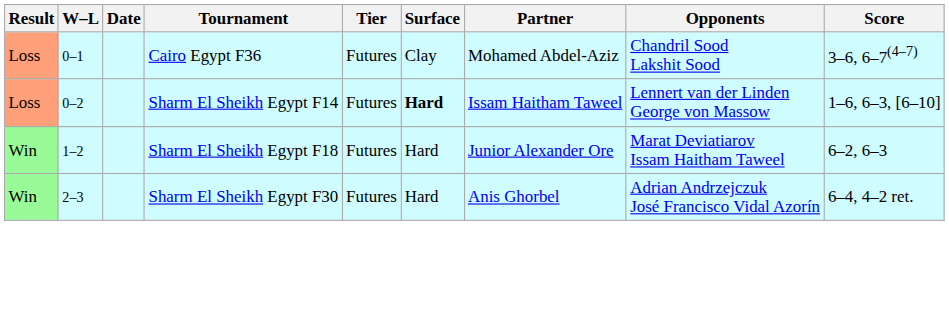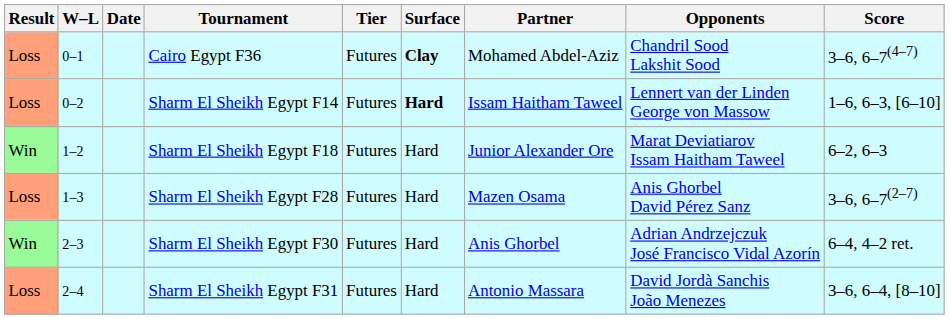Cairo Egypt F36 | Surface: normal -> bold
+ row: Loss | 1–3 | Sharm El Sheikh Egypt F28 | Futures | Hard | Mazen Osama | Anis Ghorbel David Pérez Sanz | 3–6, 6–7(2–7)
+ row: Loss | 2–4 | Sharm El Sheikh Egypt F31 | Futures | Hard | Antonio Massara | David Jordà Sanchis João Menezes | 3–6, 6–4, [8–10]
